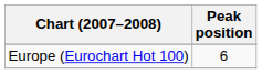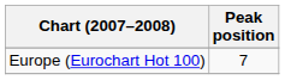Europe (Eurochart Hot 100) | Peak position: 6 -> 7
